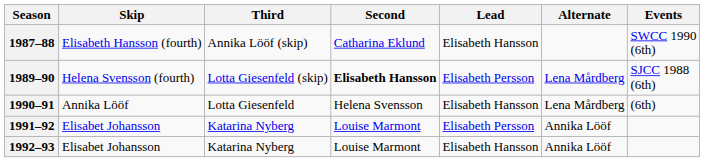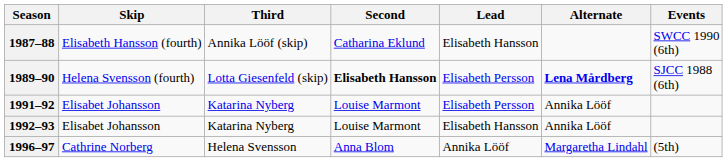1989–90 | Alternate: normal -> bold
- row: 1990–91 | Annika Lööf | Lotta Giesenfeld | Helena Svensson | Elisabeth Hansson | Lena Mårdberg | (6th)
+ row: 1996–97 | Cathrine Norberg | Helena Svensson | Anna Blom | Annika Lööf | Margaretha Lindahl | (5th)
